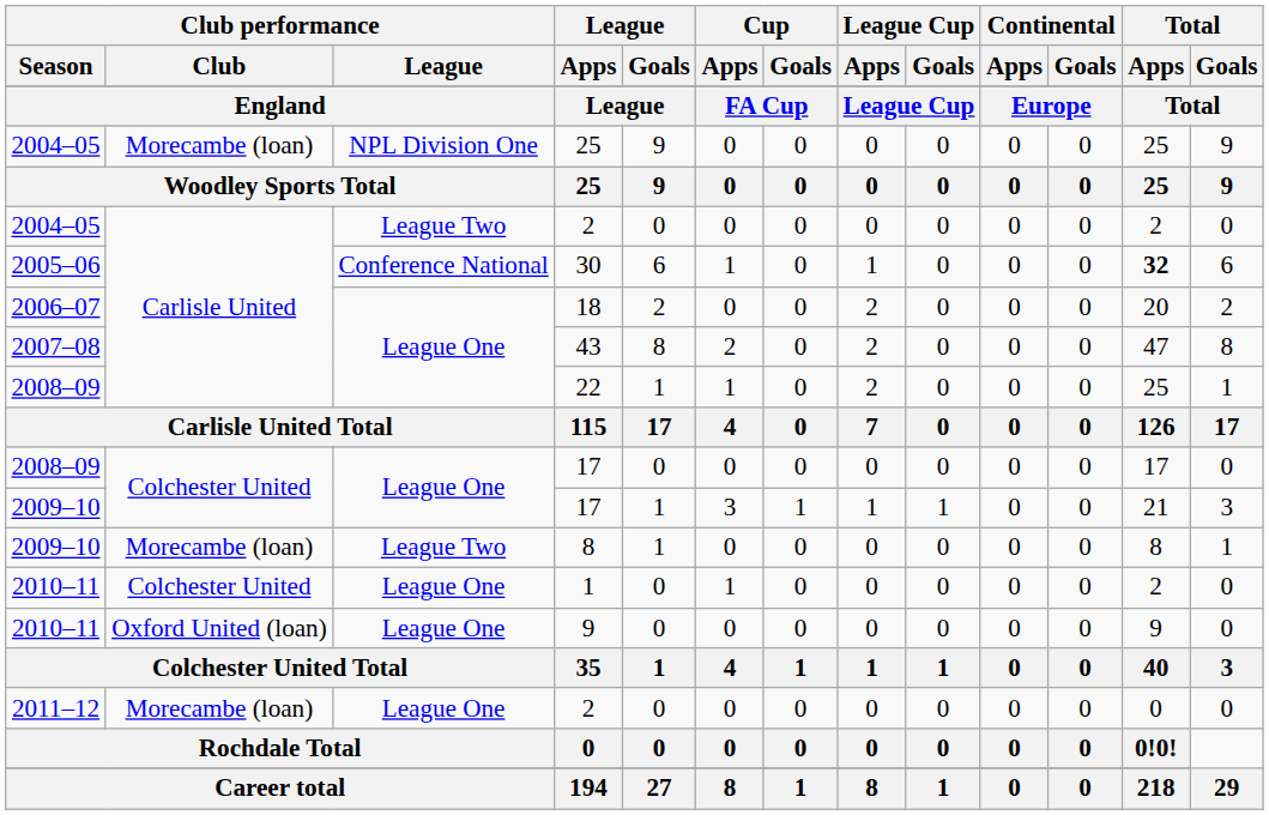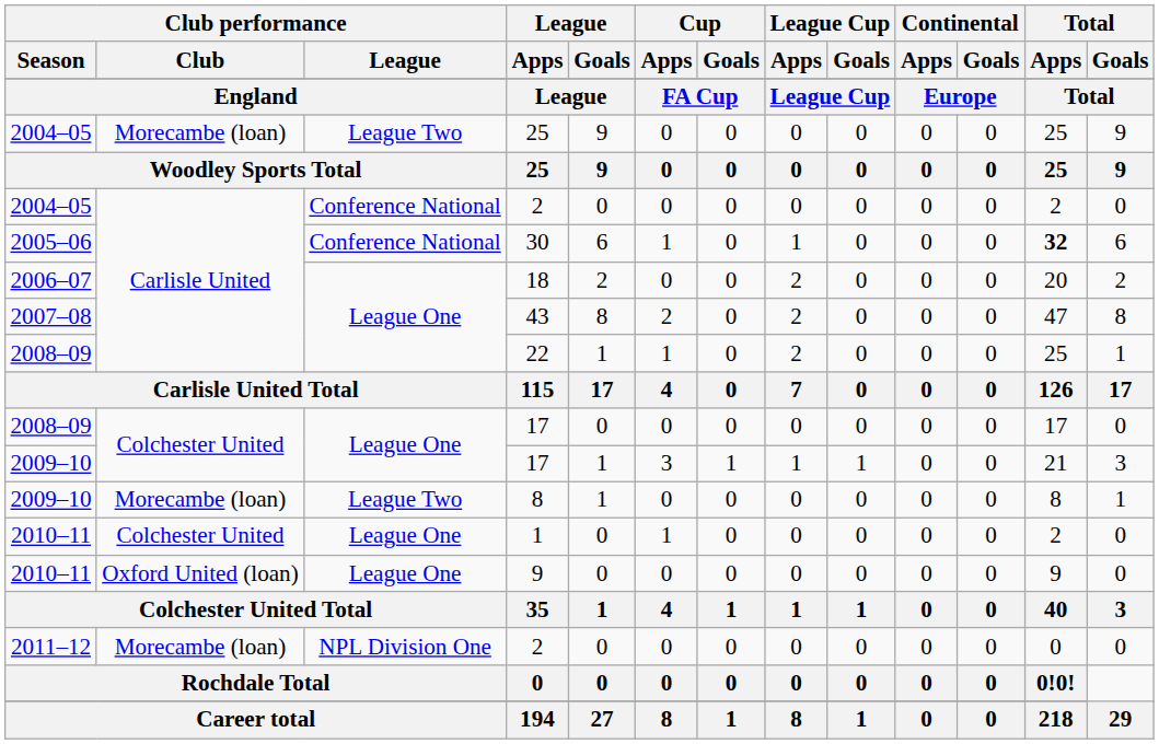2004–05 / 25 | Club performance / League: NPL Division One -> League Two
2004–05 / 2 | Club performance / League: League Two -> Conference National
2011–12 / 2 | Club performance / League: League One -> NPL Division One
